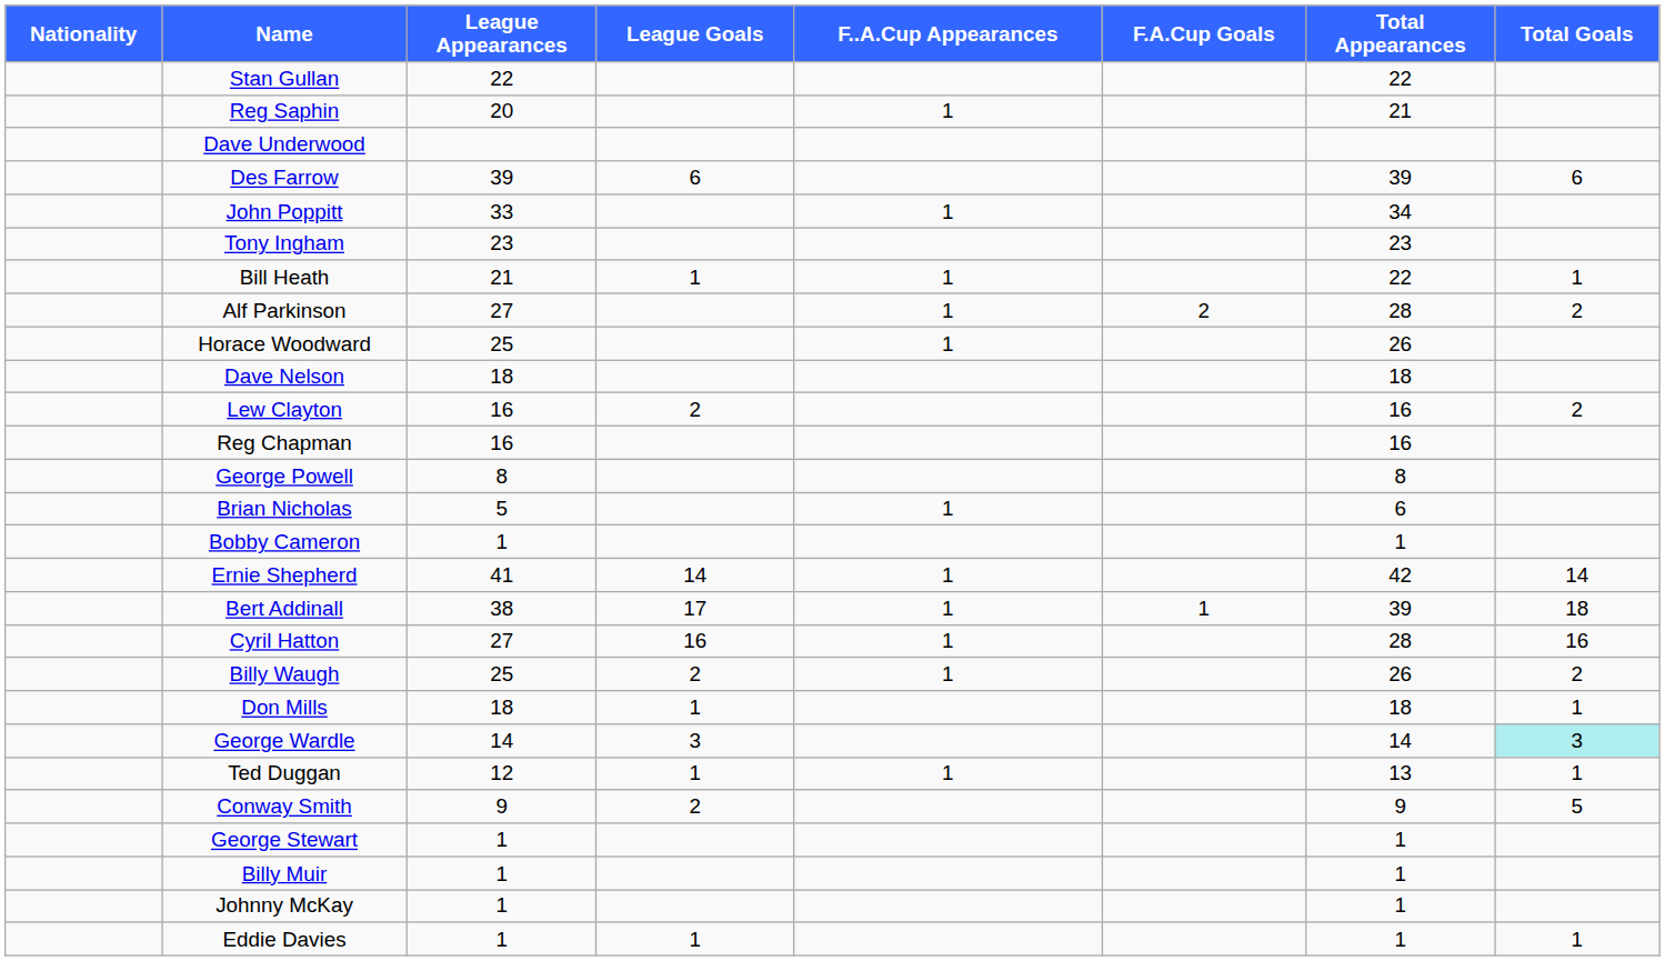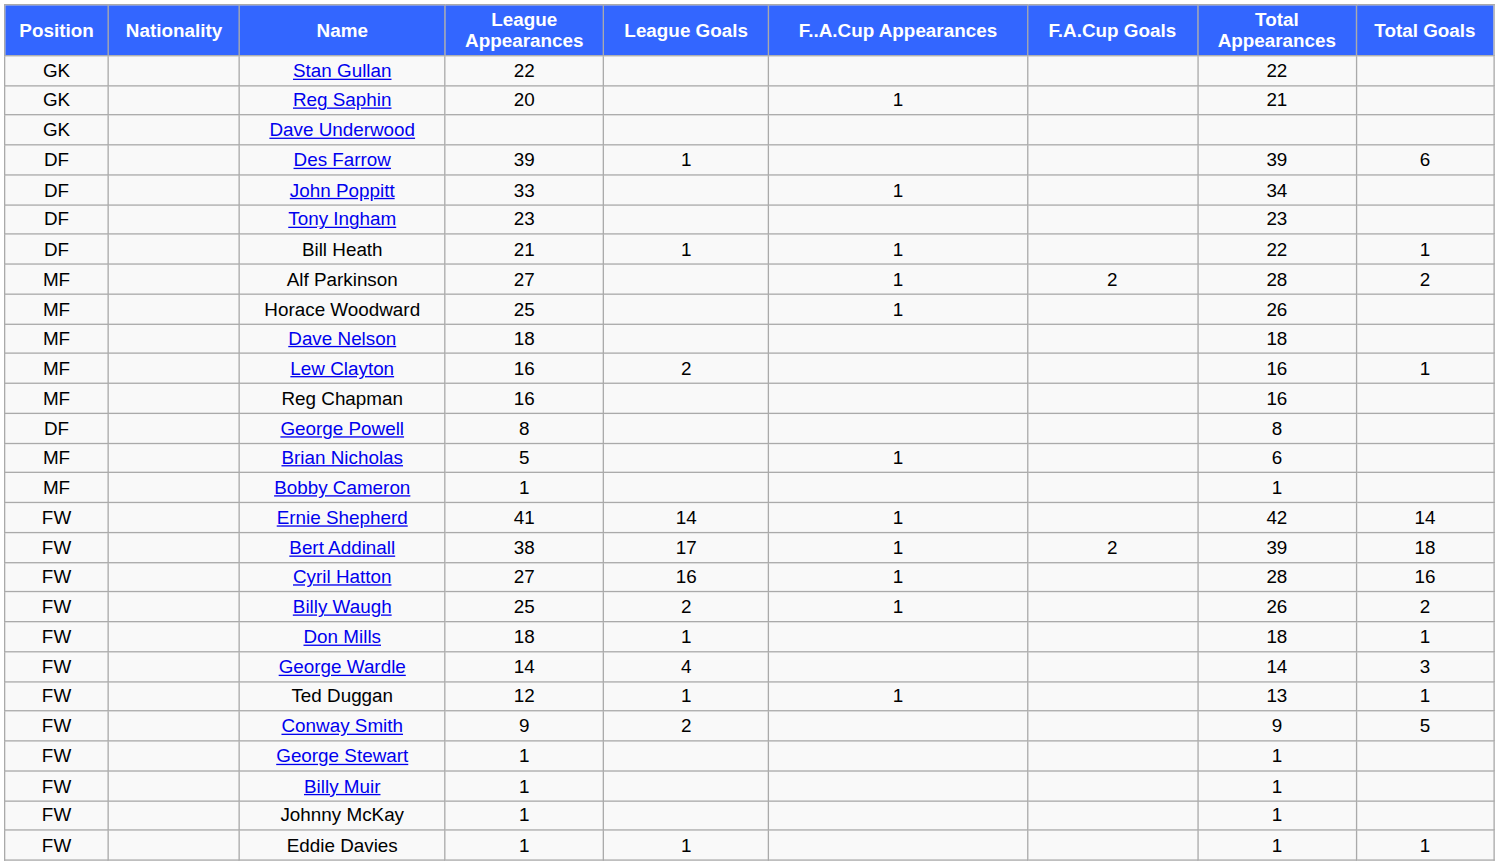+ column: Position | GK | GK | GK | DF | DF | DF | DF | MF | MF | MF | MF | MF | DF | MF | MF | FW | FW | FW | FW | FW | FW | FW | FW | FW | FW | FW | FW
Des Farrow | League Goals: 6 -> 1
Lew Clayton | Total Goals: 2 -> 1
Bert Addinall | F.A.Cup Goals: 1 -> 2
George Wardle | League Goals: 3 -> 4
George Wardle | Total Goals: paleturquoise background -> no background
